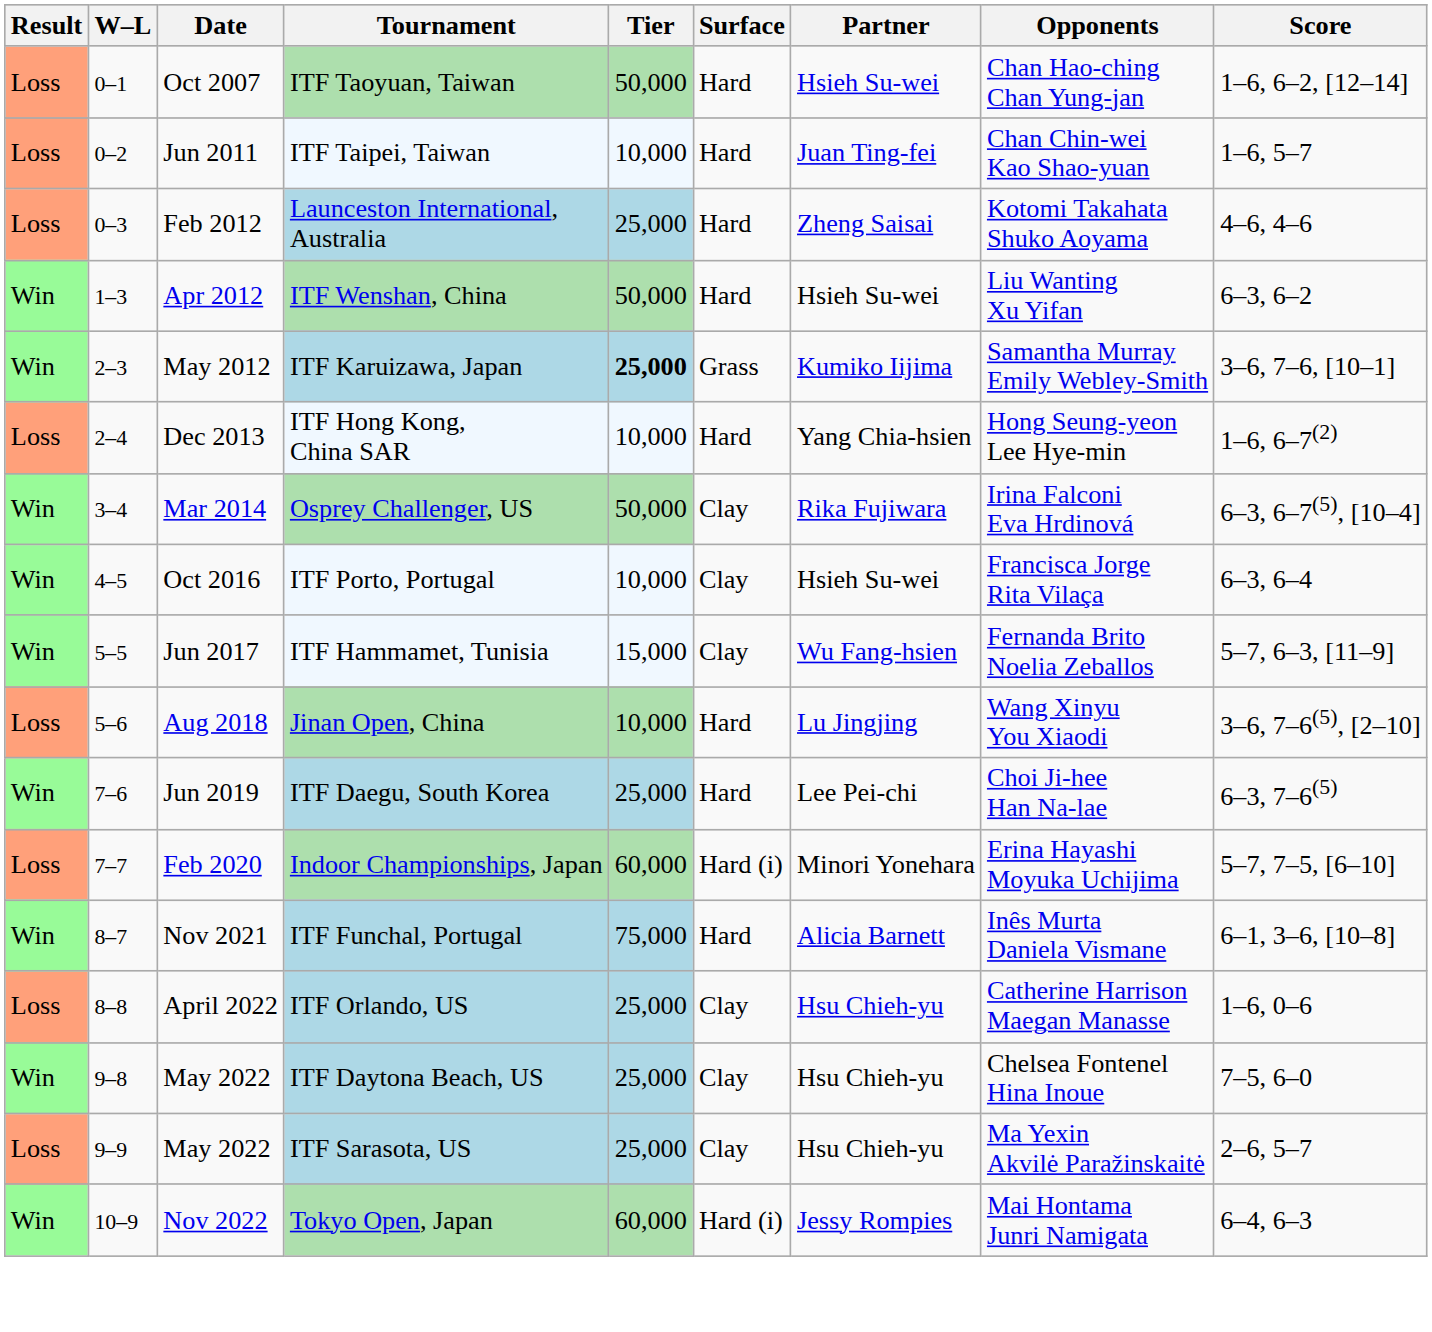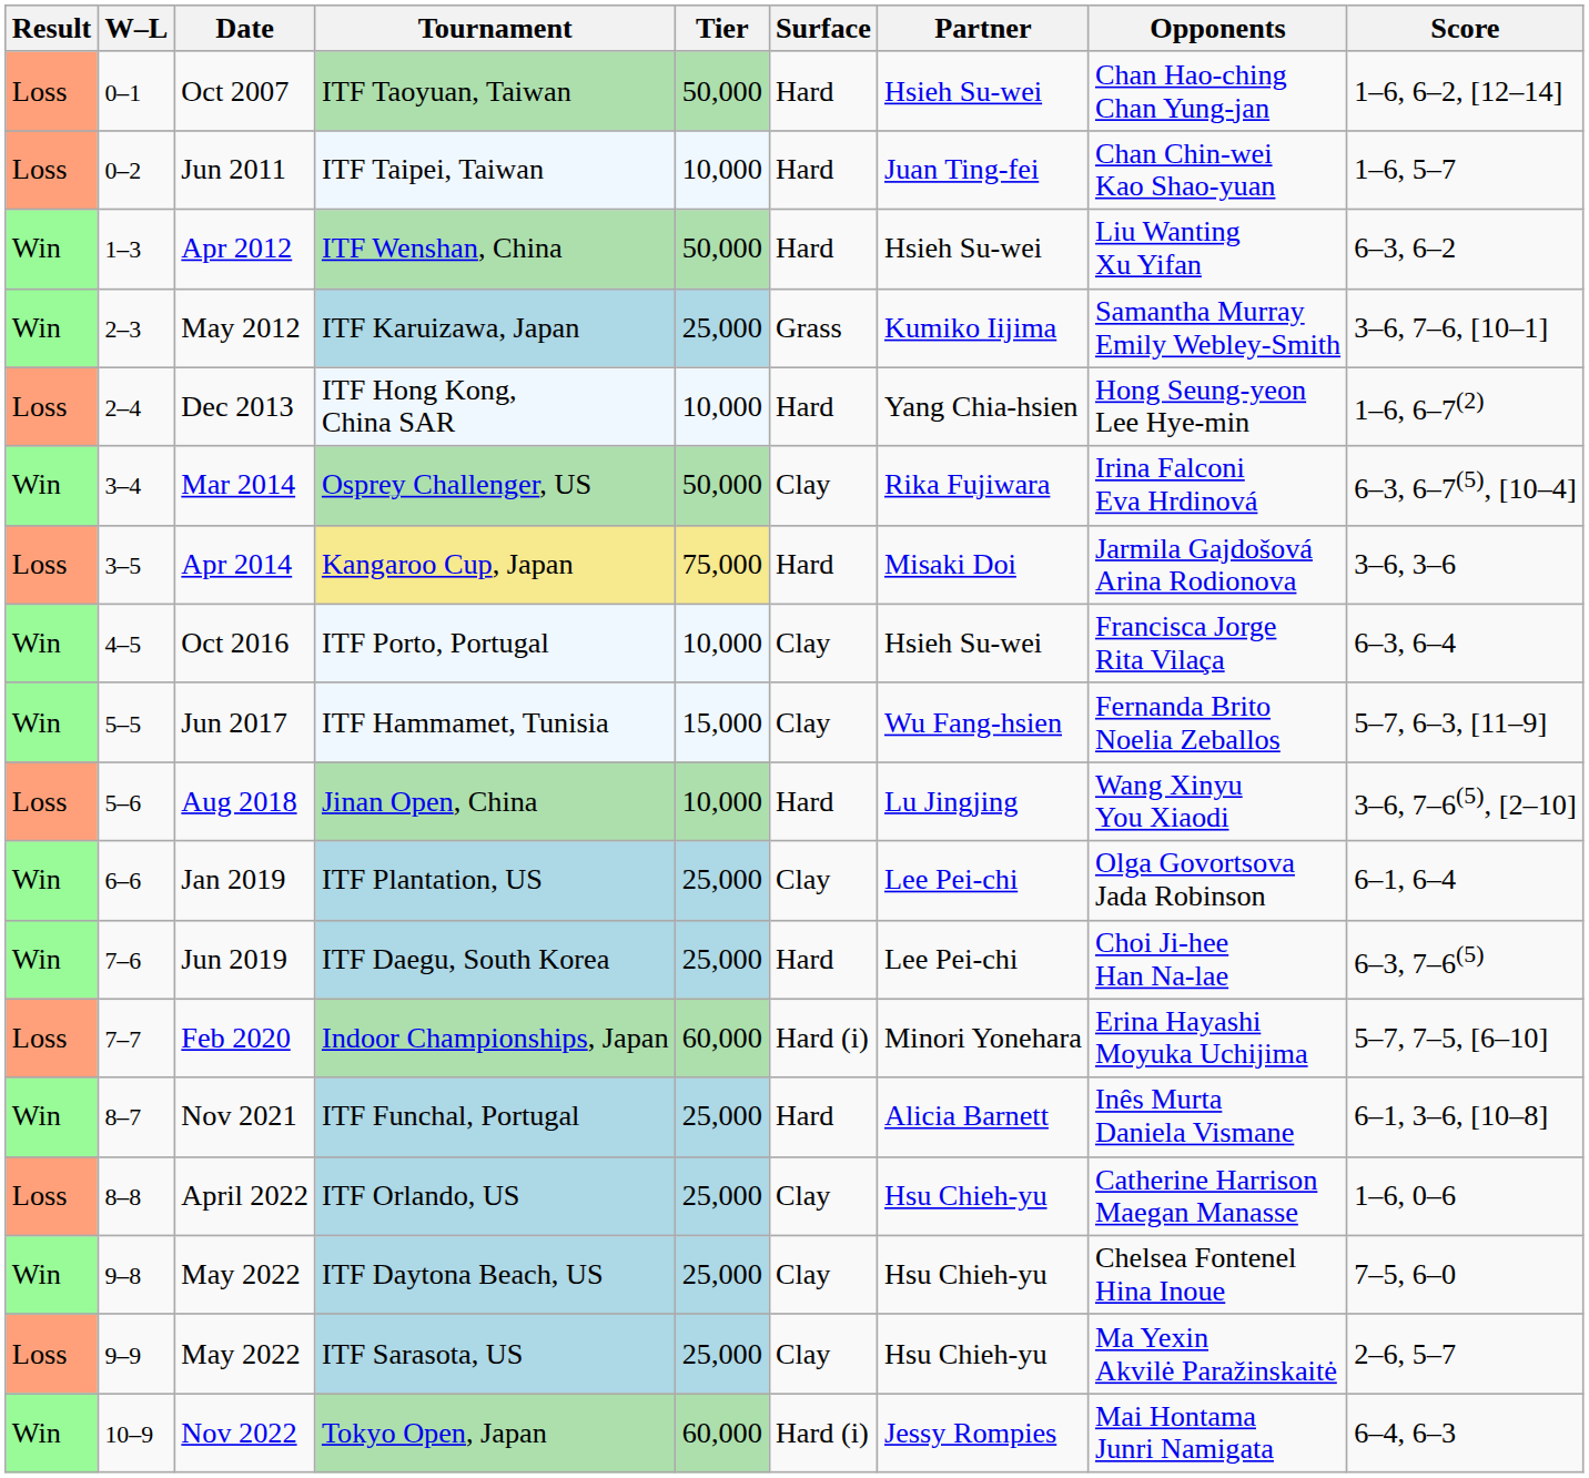- row: Loss | 0–3 | Feb 2012 | Launceston International, Australia | 25,000 | Hard | Zheng Saisai | Kotomi Takahata Shuko Aoyama | 4–6, 4–6
ITF Karuizawa, Japan | Tier: bold -> normal
+ row: Loss | 3–5 | Apr 2014 | Kangaroo Cup, Japan | 75,000 | Hard | Misaki Doi | Jarmila Gajdošová Arina Rodionova | 3–6, 3–6
+ row: Win | 6–6 | Jan 2019 | ITF Plantation, US | 25,000 | Clay | Lee Pei-chi | Olga Govortsova Jada Robinson | 6–1, 6–4
ITF Funchal, Portugal | Tier: 75,000 -> 25,000
